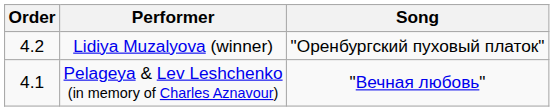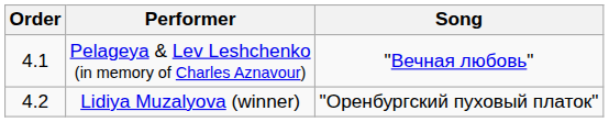rows swapped: Pelageya & Lev Leshchenko (in memory of Charles Aznavour) <-> Lidiya Muzalyova (winner)
